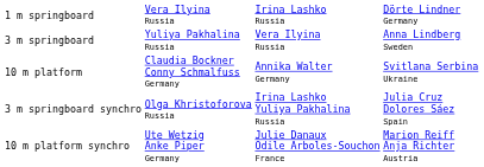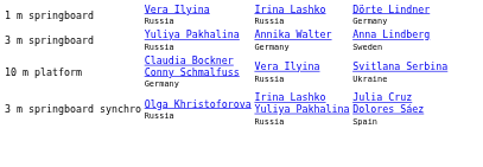3 m springboard | column 3: Vera Ilyina Russia -> Annika Walter Germany
10 m platform | column 3: Annika Walter Germany -> Vera Ilyina Russia
- row: 10 m platform synchro | Ute Wetzig Anke Piper Germany | Julie Danaux Odile Arboles-Souchon France | Marion Reiff Anja Richter Austria
